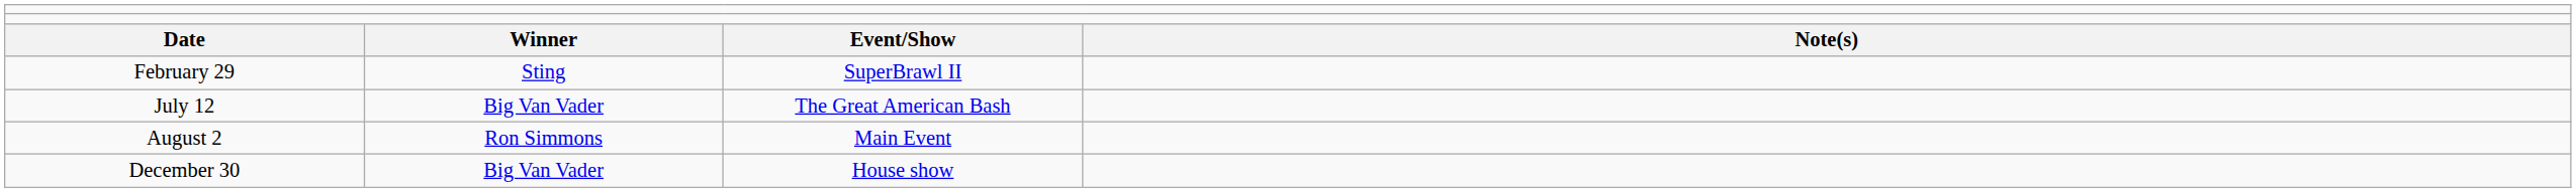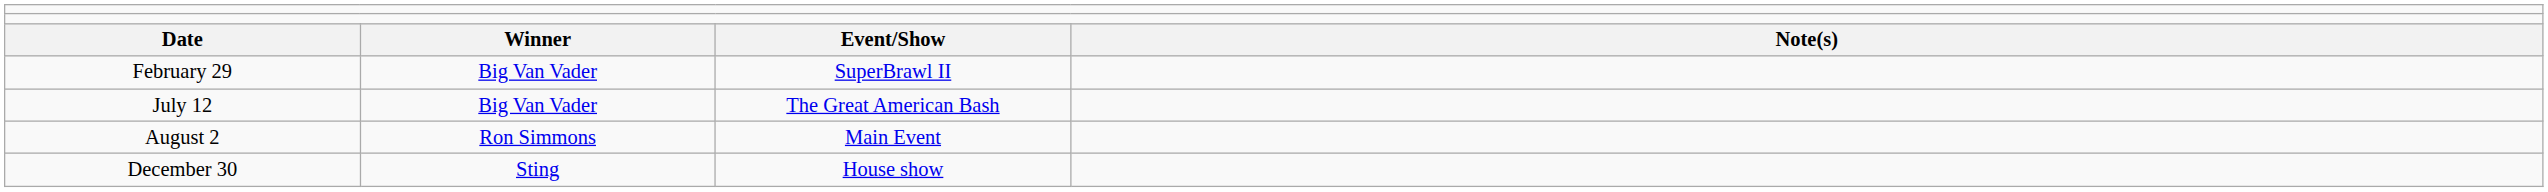February 29 | column 2: Sting -> Big Van Vader
December 30 | column 2: Big Van Vader -> Sting
